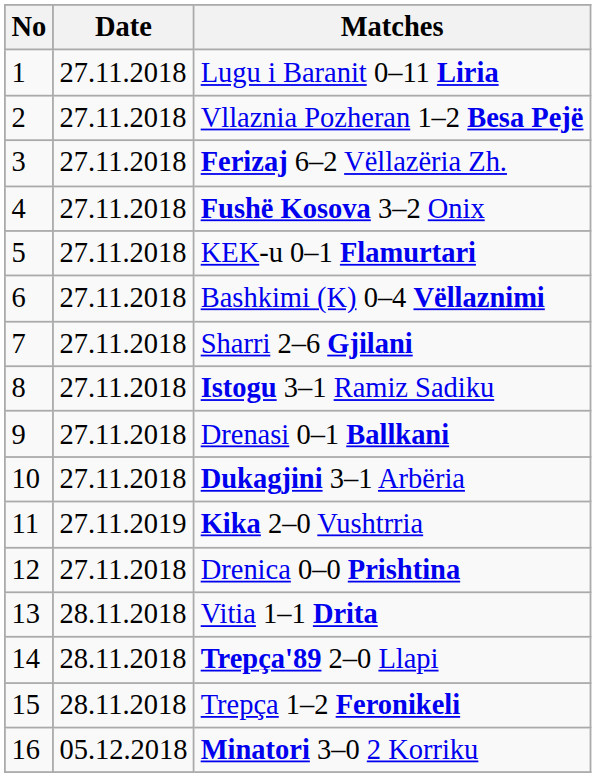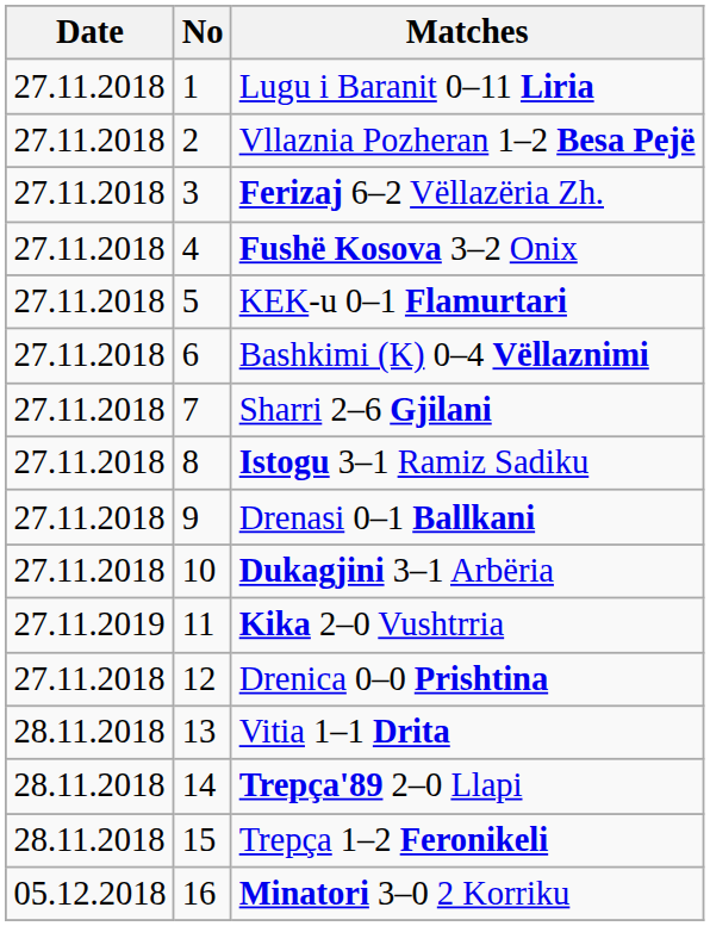columns swapped: No <-> Date
